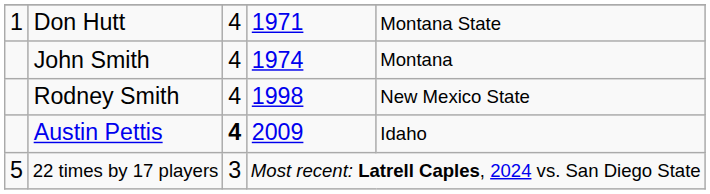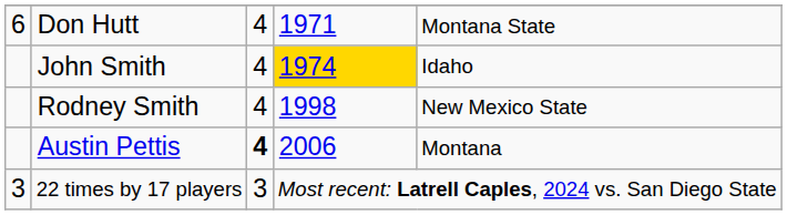Don Hutt | column 1: 1 -> 6
John Smith | column 4: no background -> gold background
John Smith | column 5: Montana -> Idaho
Austin Pettis | column 4: 2009 -> 2006
Austin Pettis | column 5: Idaho -> Montana
22 times by 17 players | column 1: 5 -> 3
